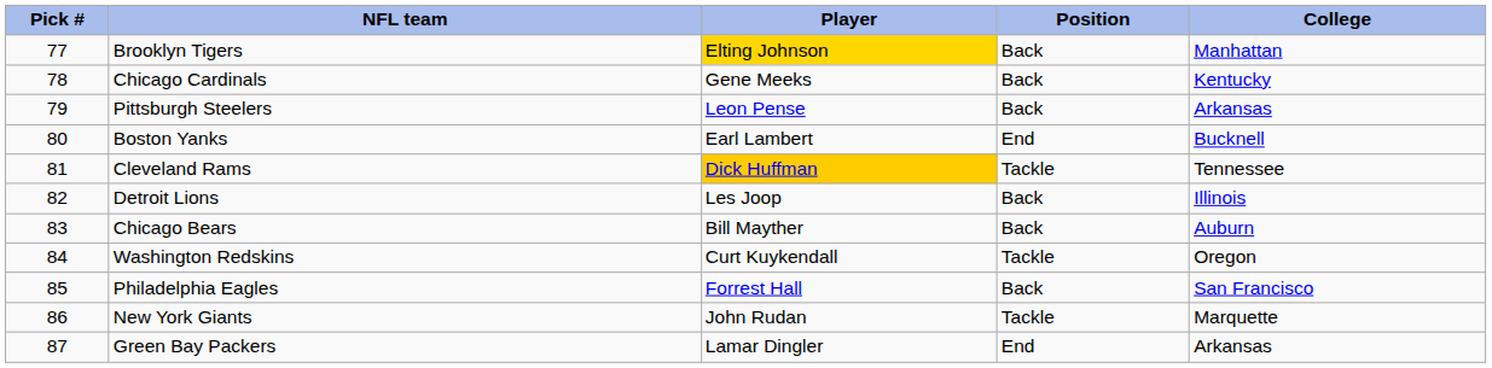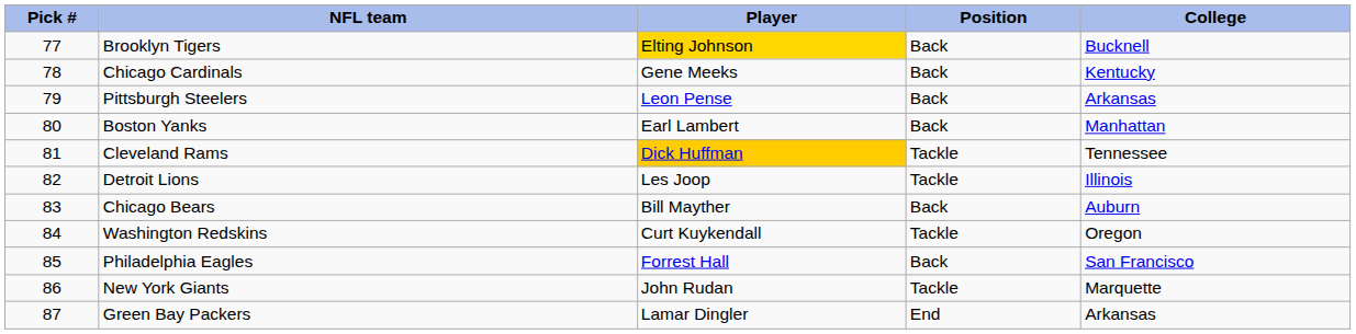Brooklyn Tigers | College: Manhattan -> Bucknell
Boston Yanks | Position: End -> Back
Boston Yanks | College: Bucknell -> Manhattan
Detroit Lions | Position: Back -> Tackle
